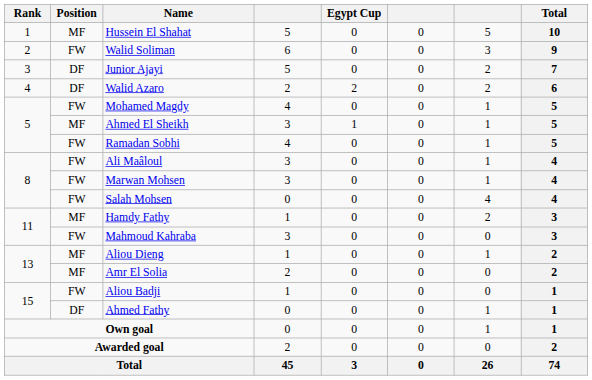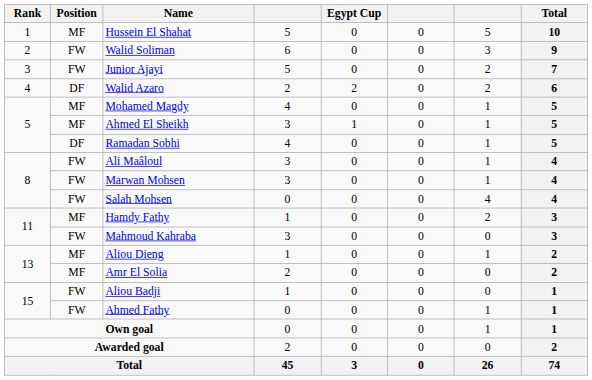Junior Ajayi | Position: DF -> FW
Mohamed Magdy | Position: FW -> MF
Ramadan Sobhi | Position: FW -> DF
Ahmed Fathy | Position: DF -> FW
